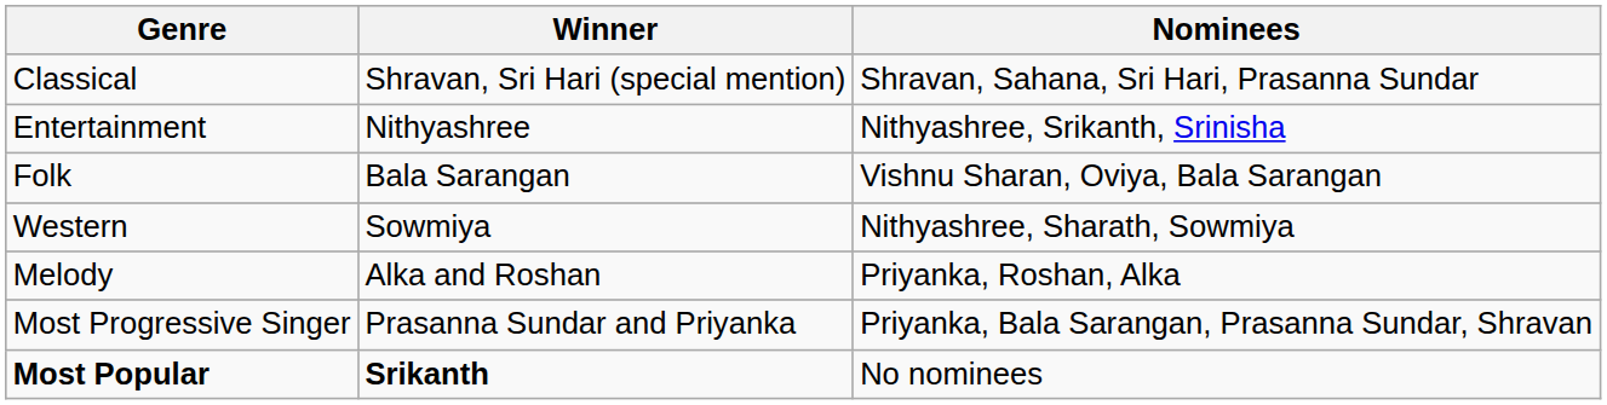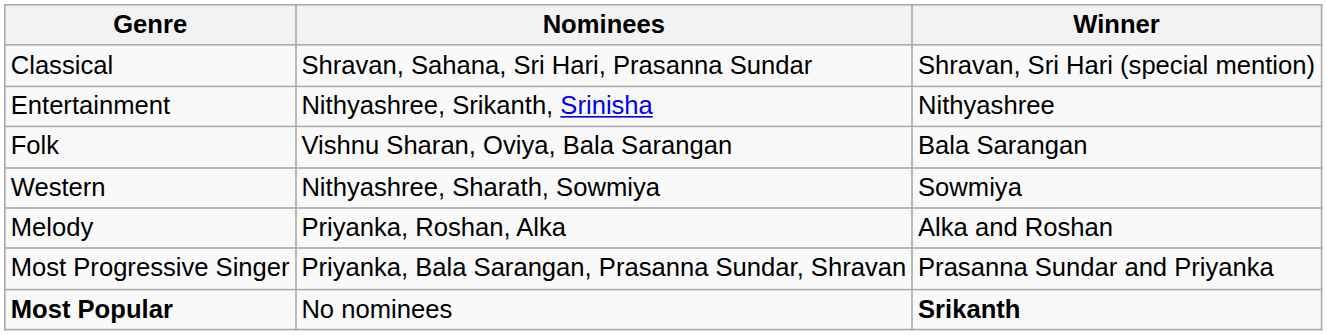columns swapped: Nominees <-> Winner
